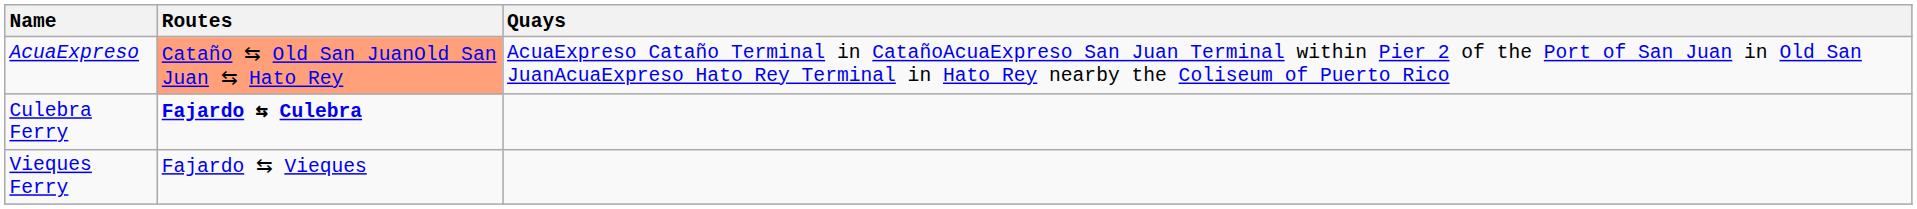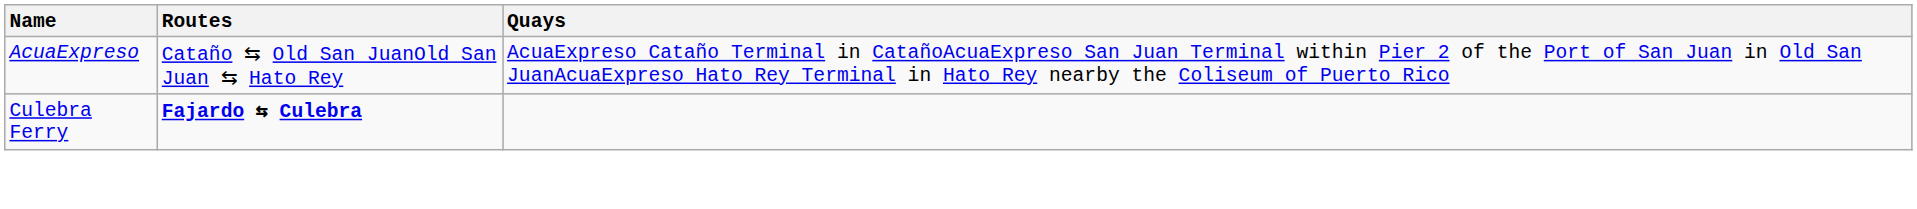AcuaExpreso | Routes: lightsalmon background -> no background
- row: Vieques Ferry | Fajardo ⇆ Vieques
